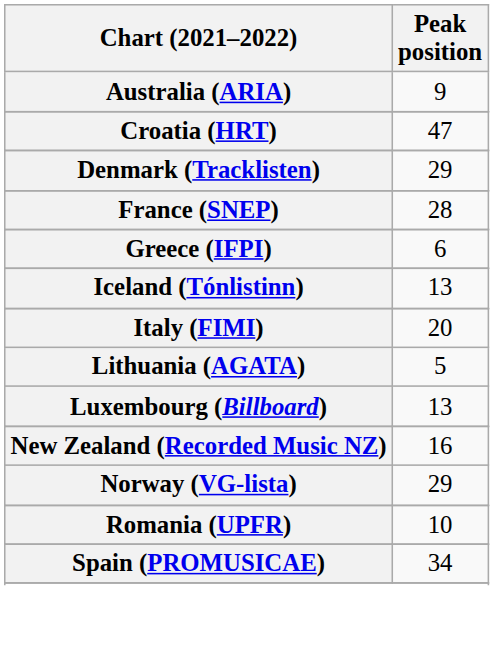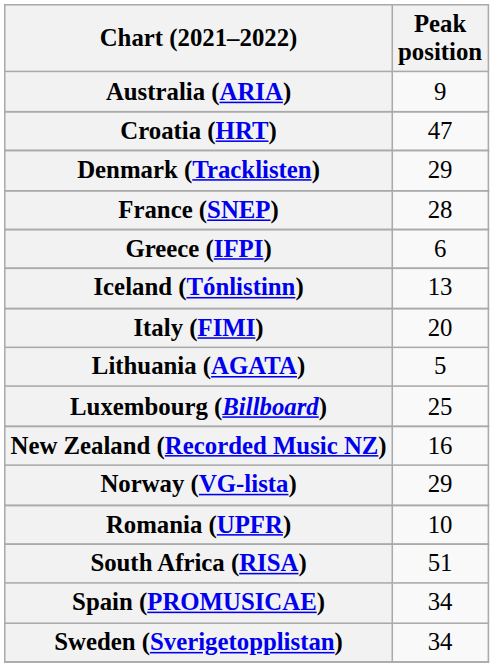Luxembourg (Billboard) | Peak position: 13 -> 25
+ row: South Africa (RISA) | 51
+ row: Sweden (Sverigetopplistan) | 34
